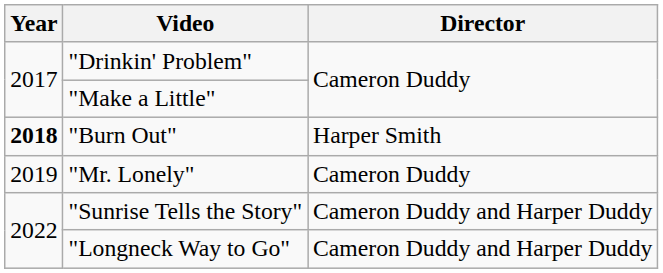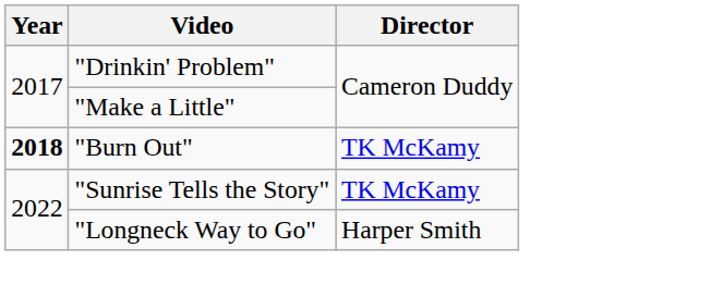"Burn Out" | Director: Harper Smith -> TK McKamy
- row: 2019 | "Mr. Lonely" | Cameron Duddy
"Sunrise Tells the Story" | Director: Cameron Duddy and Harper Duddy -> TK McKamy
"Longneck Way to Go" | Director: Cameron Duddy and Harper Duddy -> Harper Smith
